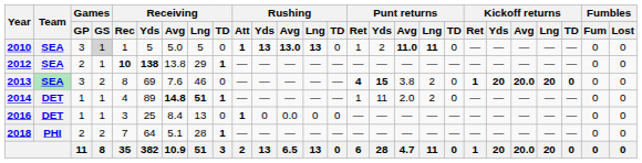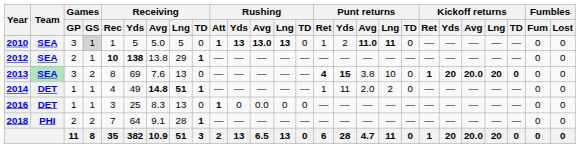2013 | Receiving / Lng: 46 -> 13
2013 | Punt returns / Lng: 2 -> 10
2014 | Receiving / Yds: 89 -> 49
2016 | Receiving / Avg: 8.4 -> 8.3
2018 | Receiving / Avg: 5.1 -> 9.1
